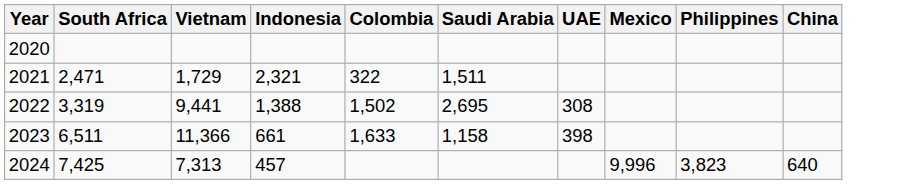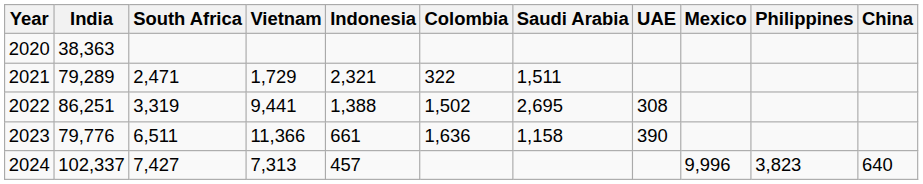+ column: India | 38,363 | 79,289 | 86,251 | 79,776 | 102,337
2023 | Colombia: 1,633 -> 1,636
2023 | UAE: 398 -> 390
2024 | South Africa: 7,425 -> 7,427
